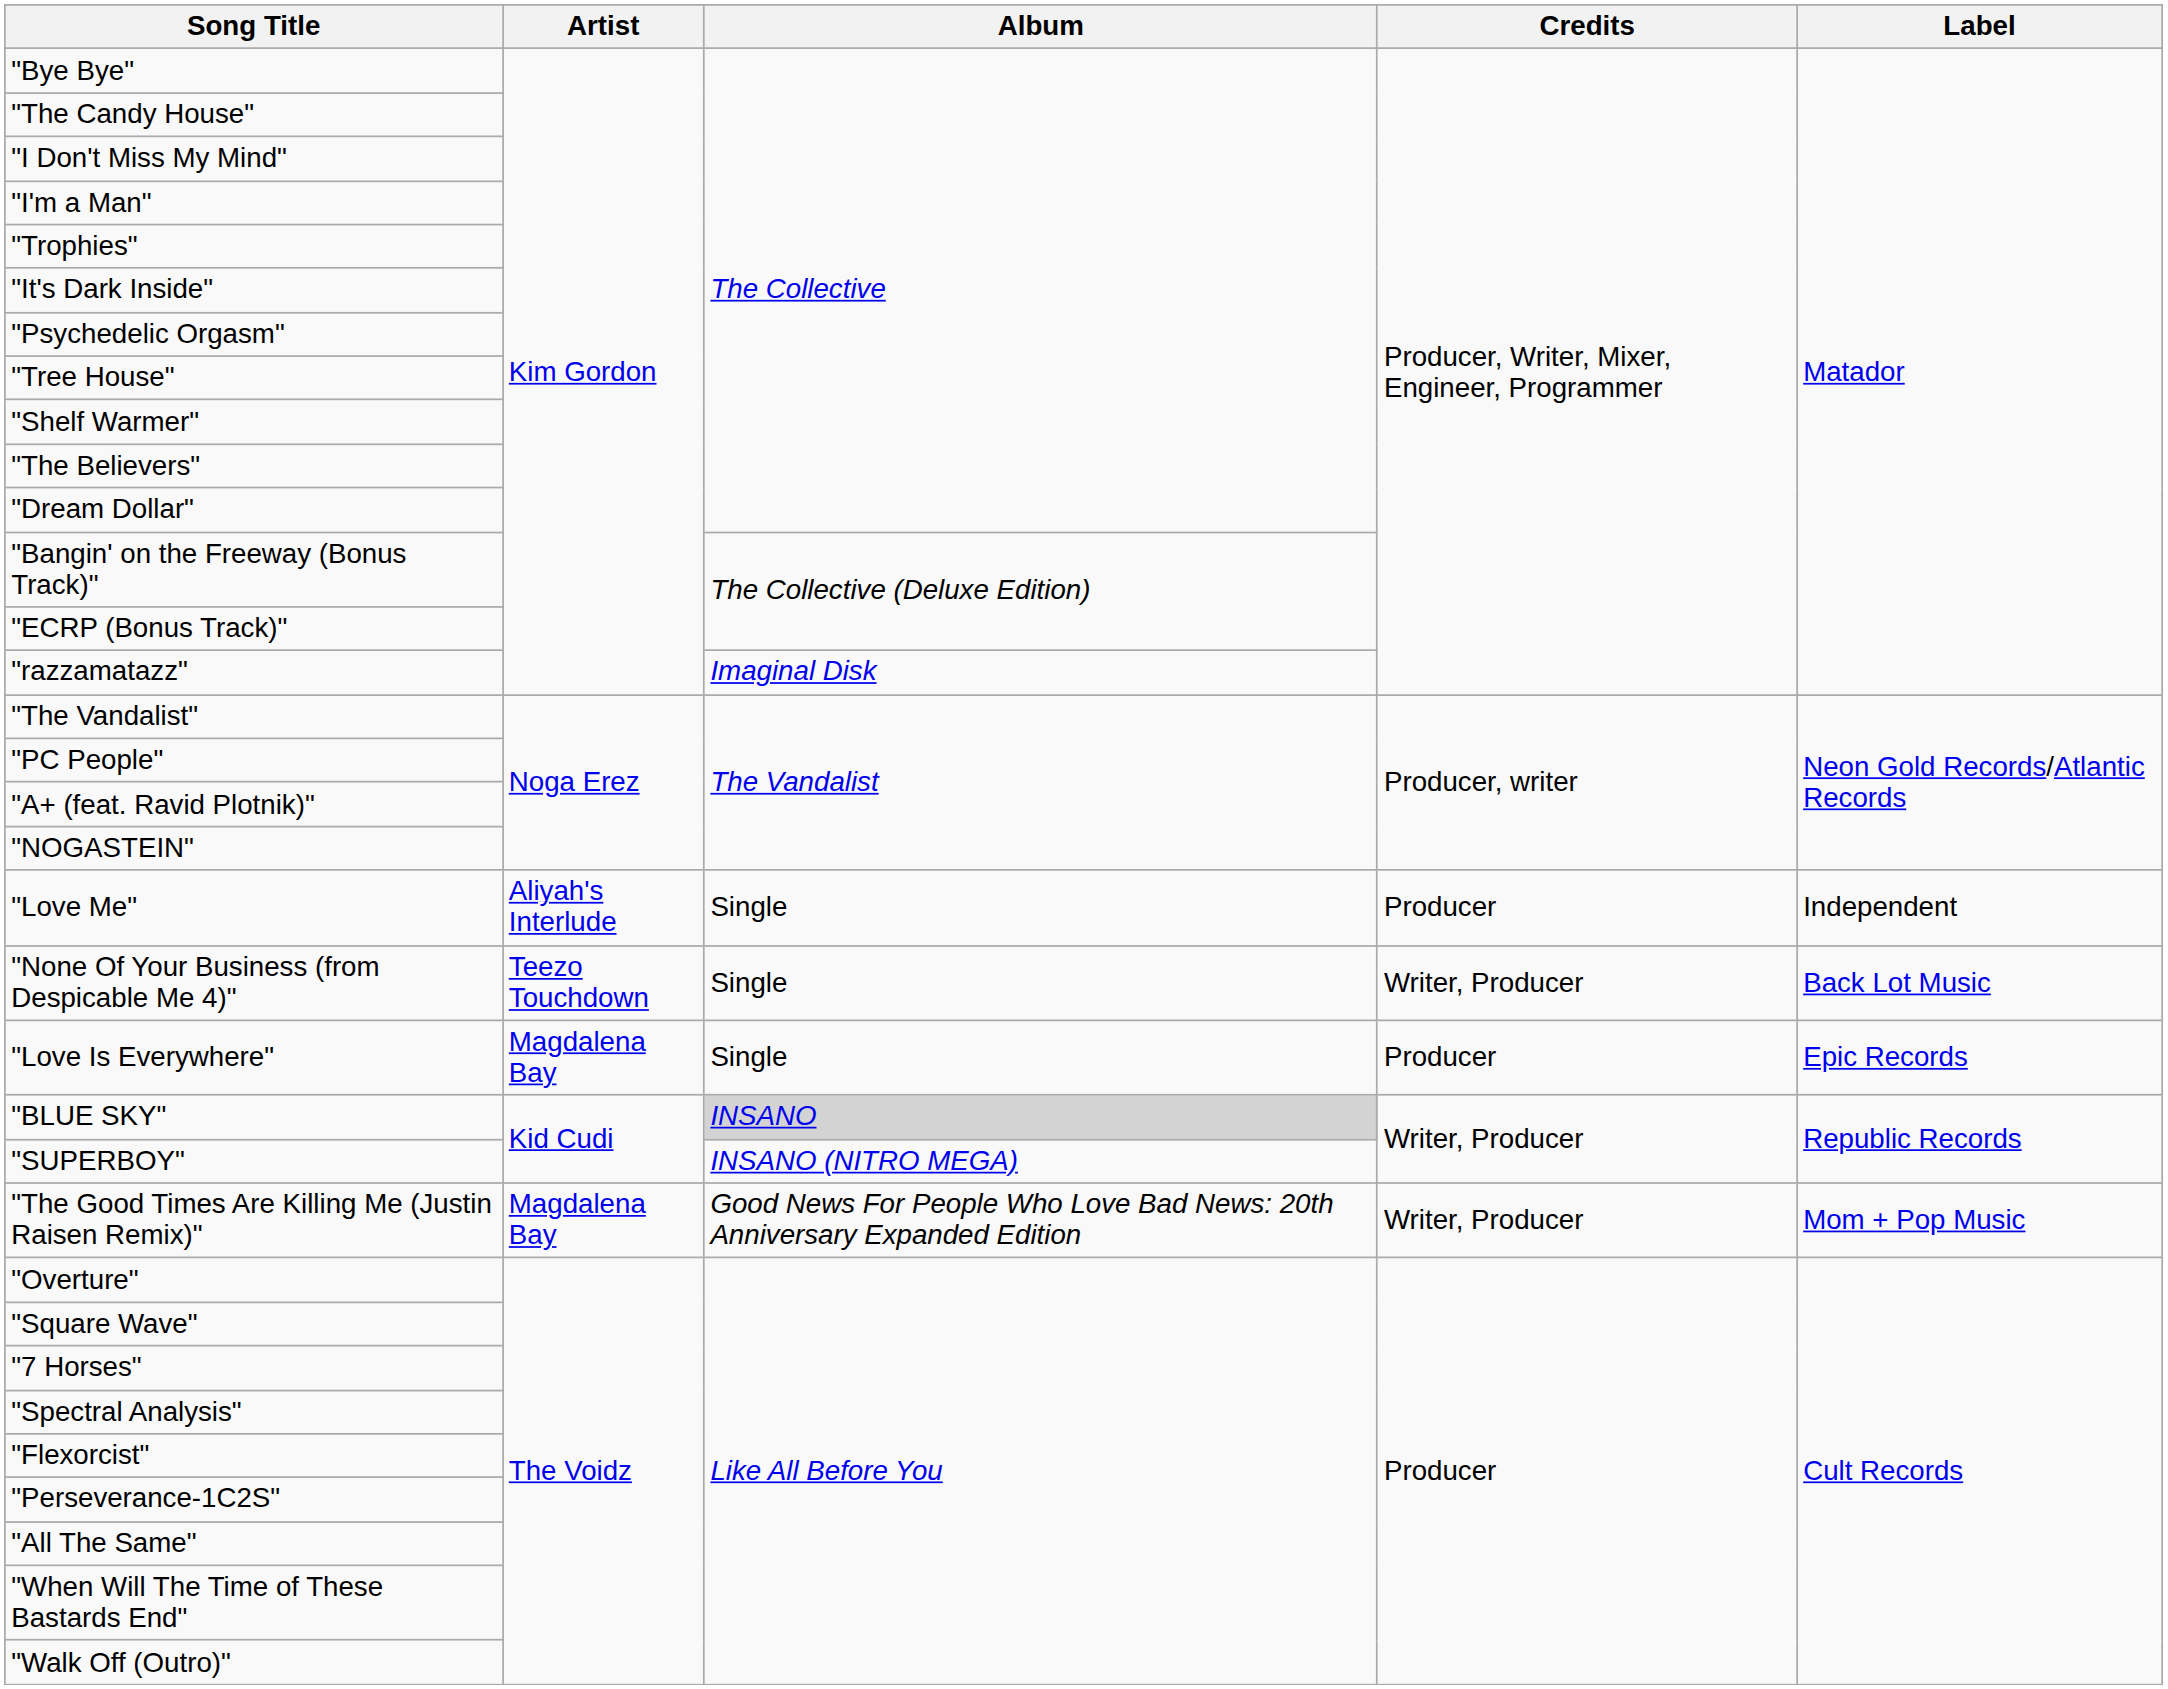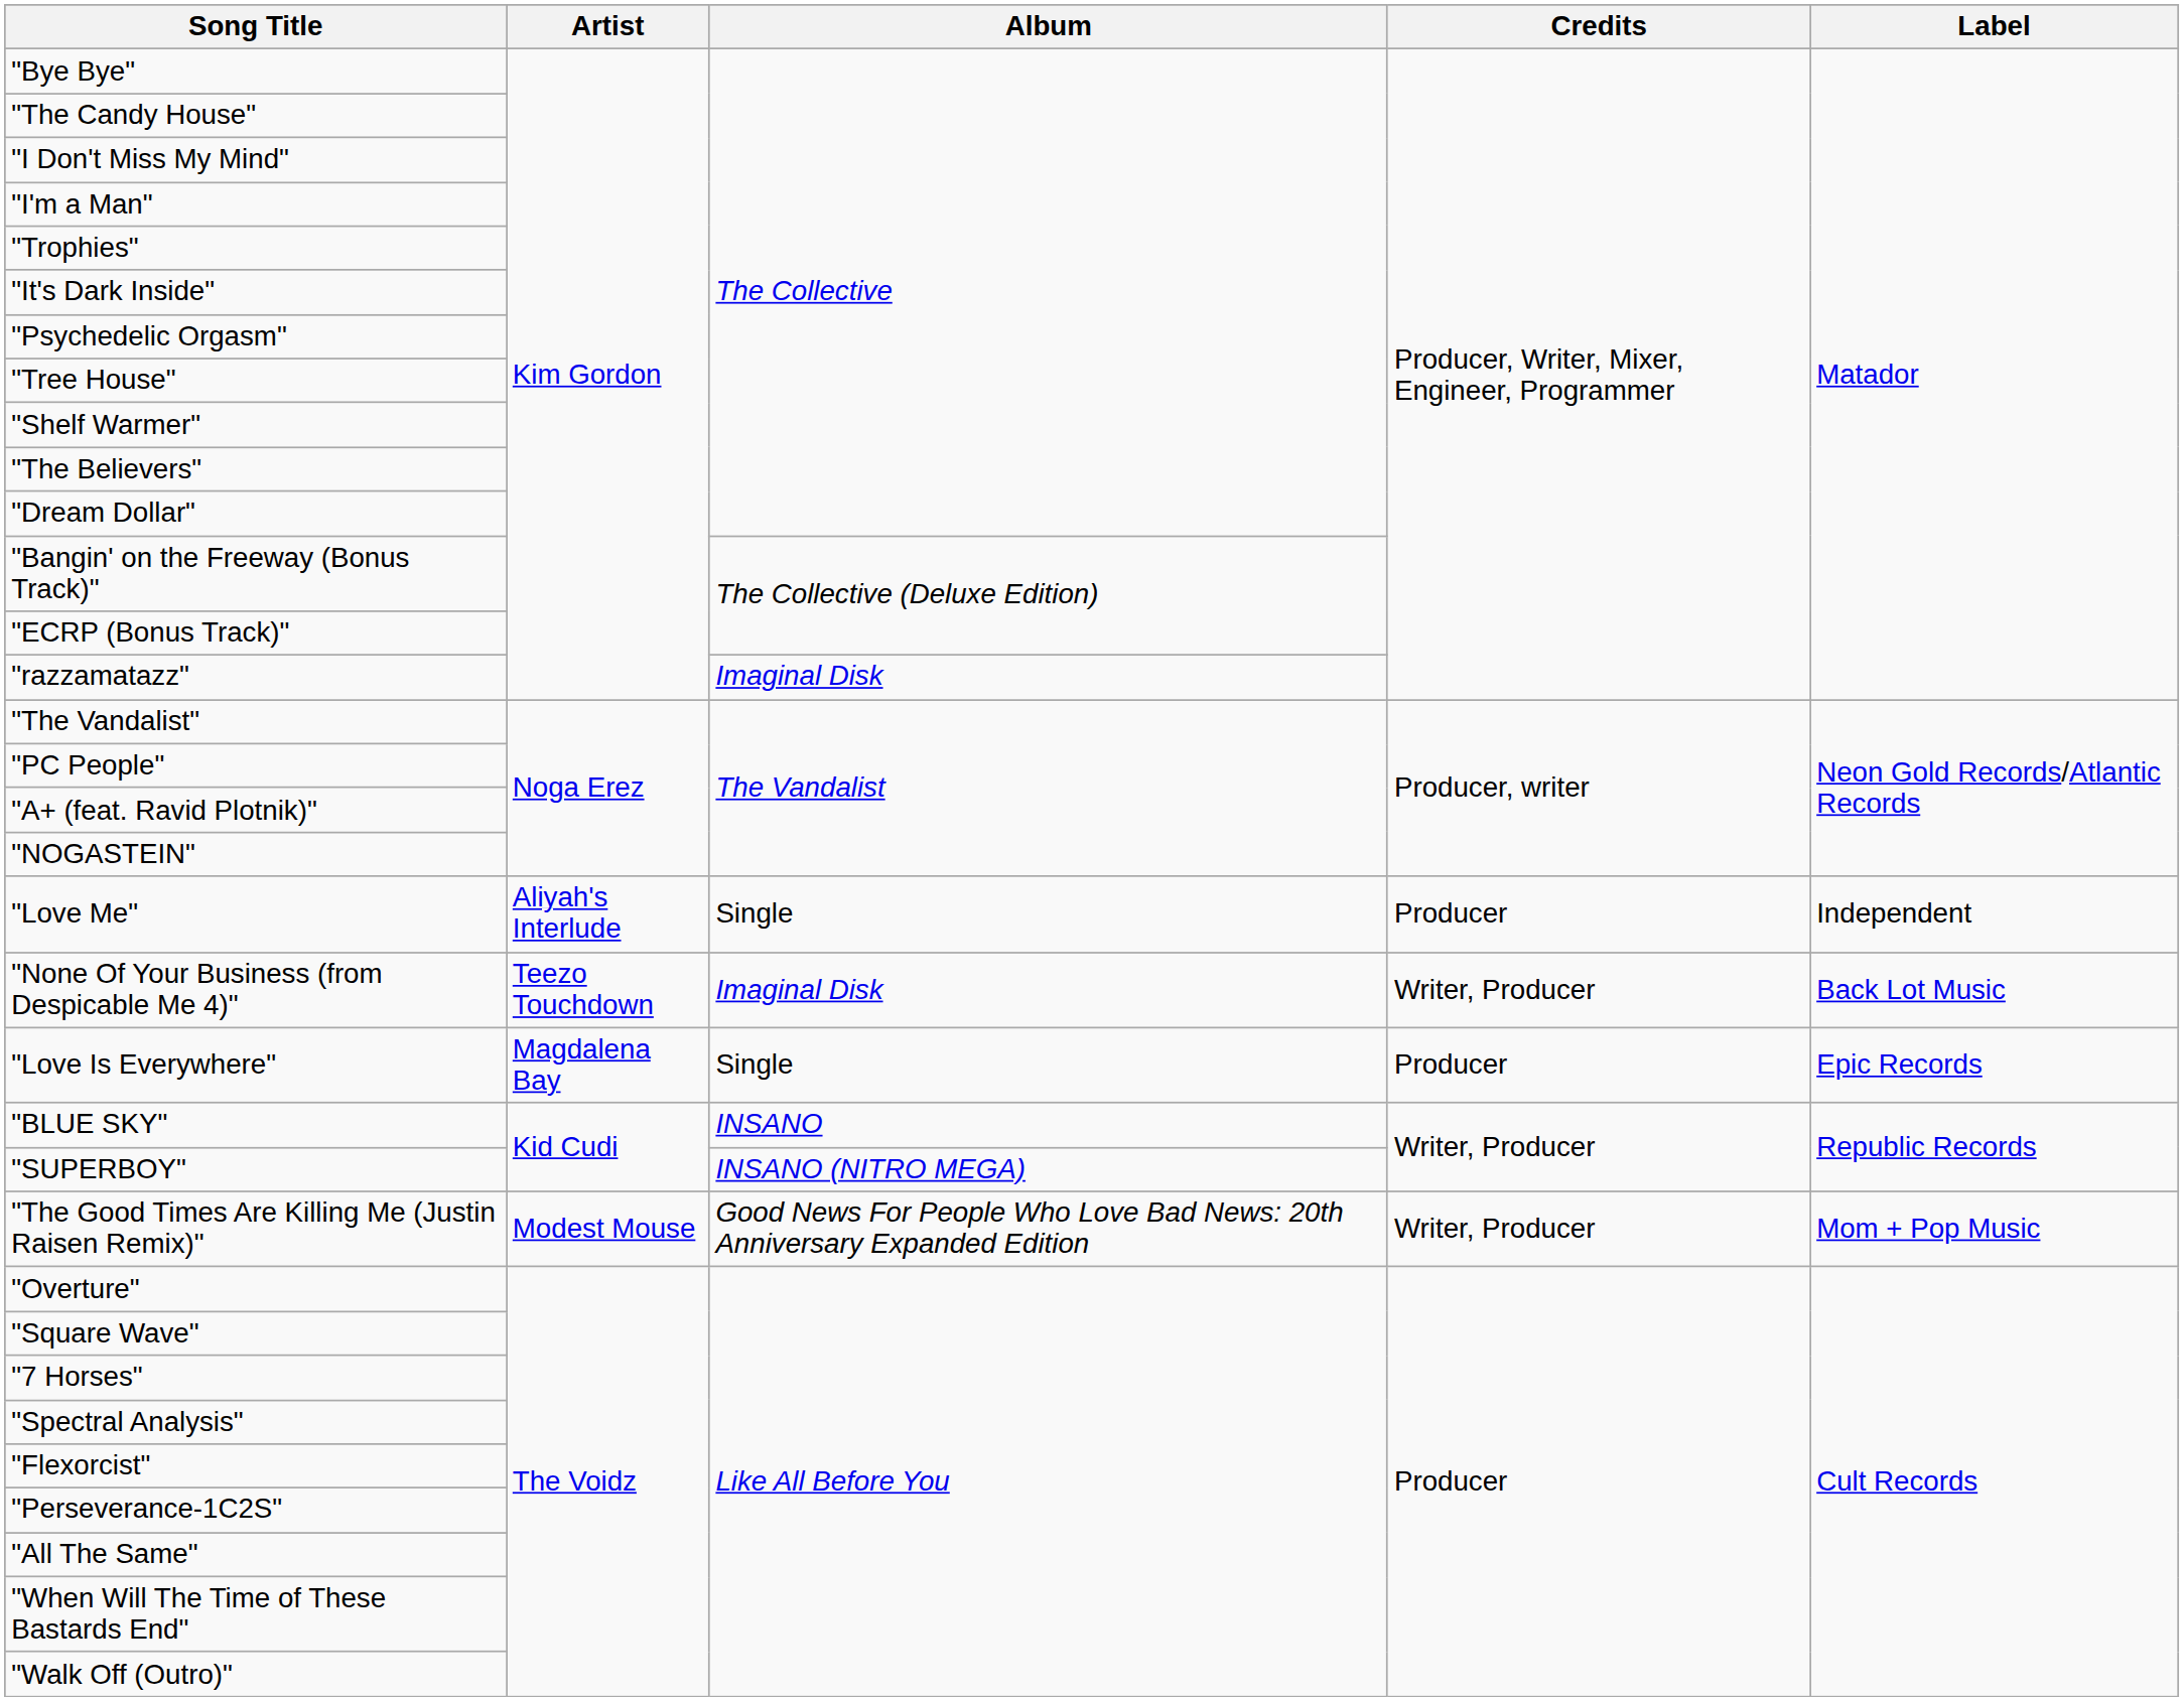"None Of Your Business (from Despicable Me 4)" | Album: Single -> Imaginal Disk
"BLUE SKY" | Album: lightgrey background -> no background
"The Good Times Are Killing Me (Justin Raisen Remix)" | Artist: Magdalena Bay -> Modest Mouse
